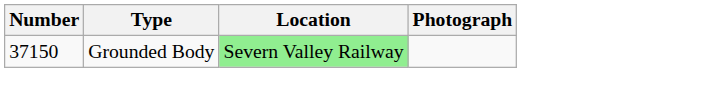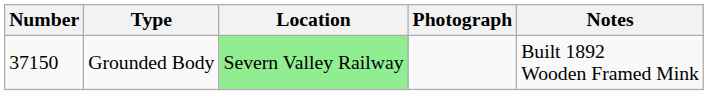+ column: Notes | Built 1892 Wooden Framed Mink
